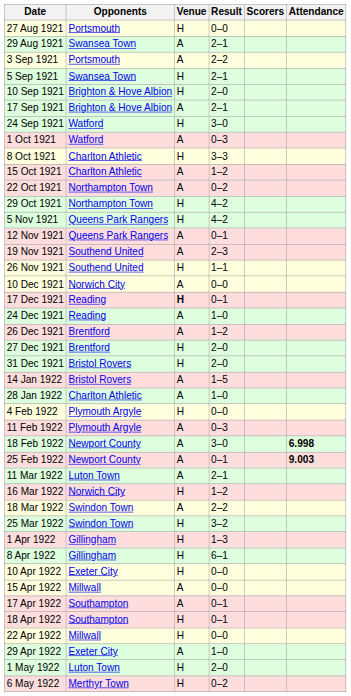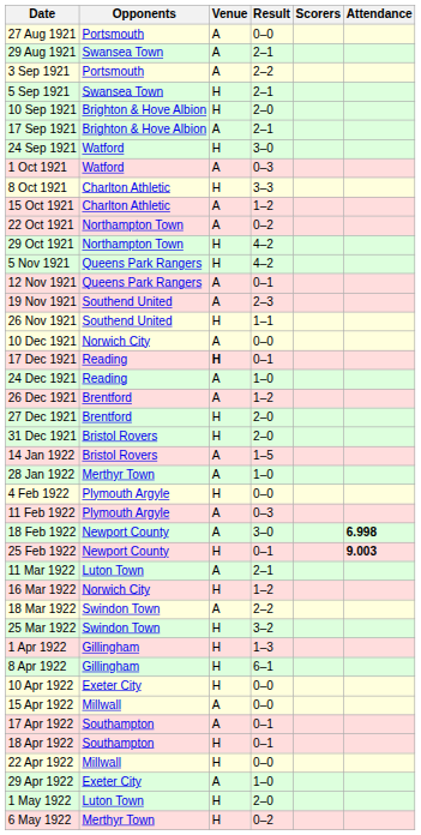27 Aug 1921 | Venue: H -> A
28 Jan 1922 | Opponents: Charlton Athletic -> Merthyr Town
25 Feb 1922 | Venue: A -> H
